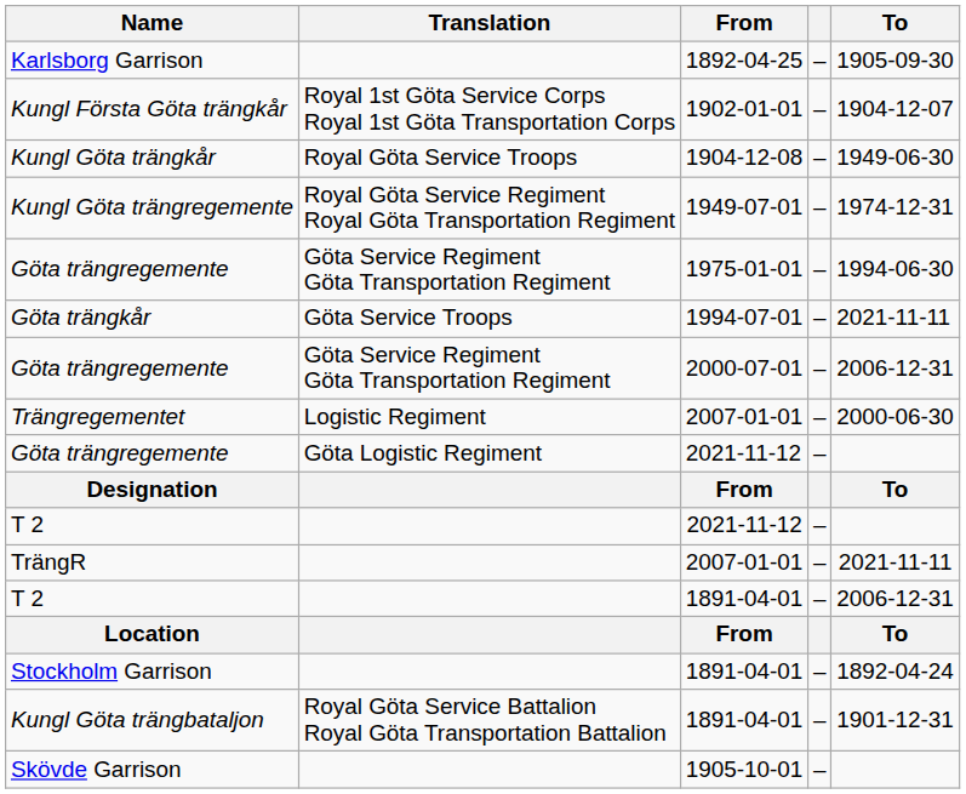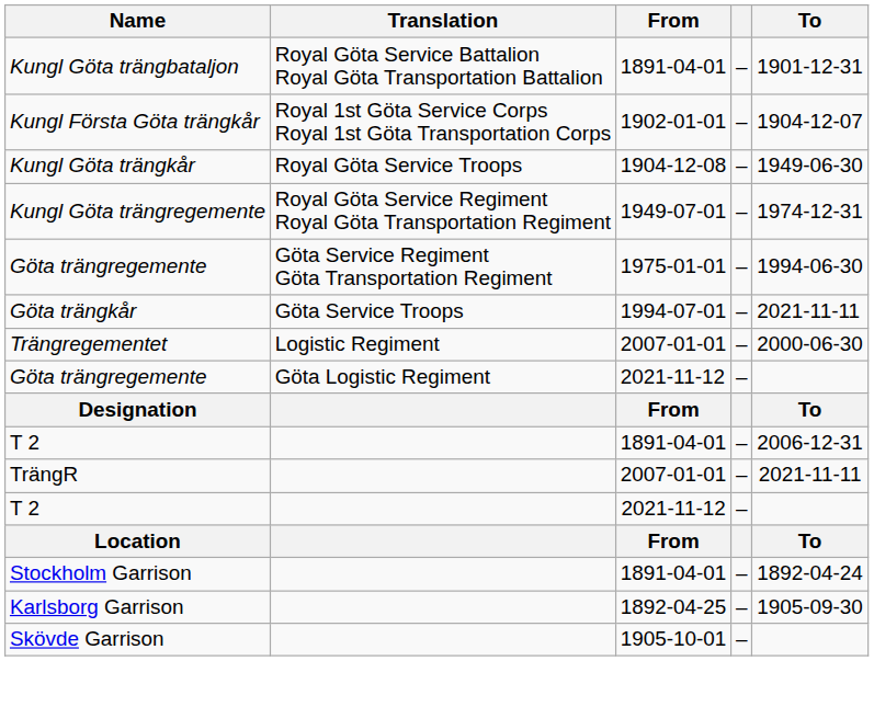rows swapped: Kungl Göta trängbataljon <-> Karlsborg Garrison
- row: Göta trängregemente | Göta Service Regiment Göta Transportation Regiment | 2000-07-01 | – | 2006-12-31
rows swapped: T 2 / 1891-04-01 <-> T 2 / 2021-11-12
